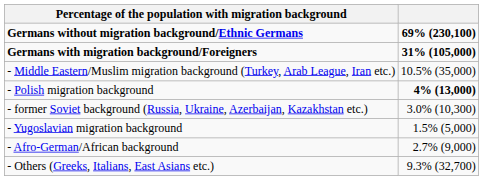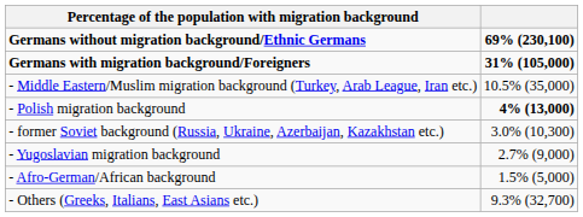- Yugoslavian migration background | column 2: 1.5% (5,000) -> 2.7% (9,000)
- Afro-German/African background | column 2: 2.7% (9,000) -> 1.5% (5,000)
